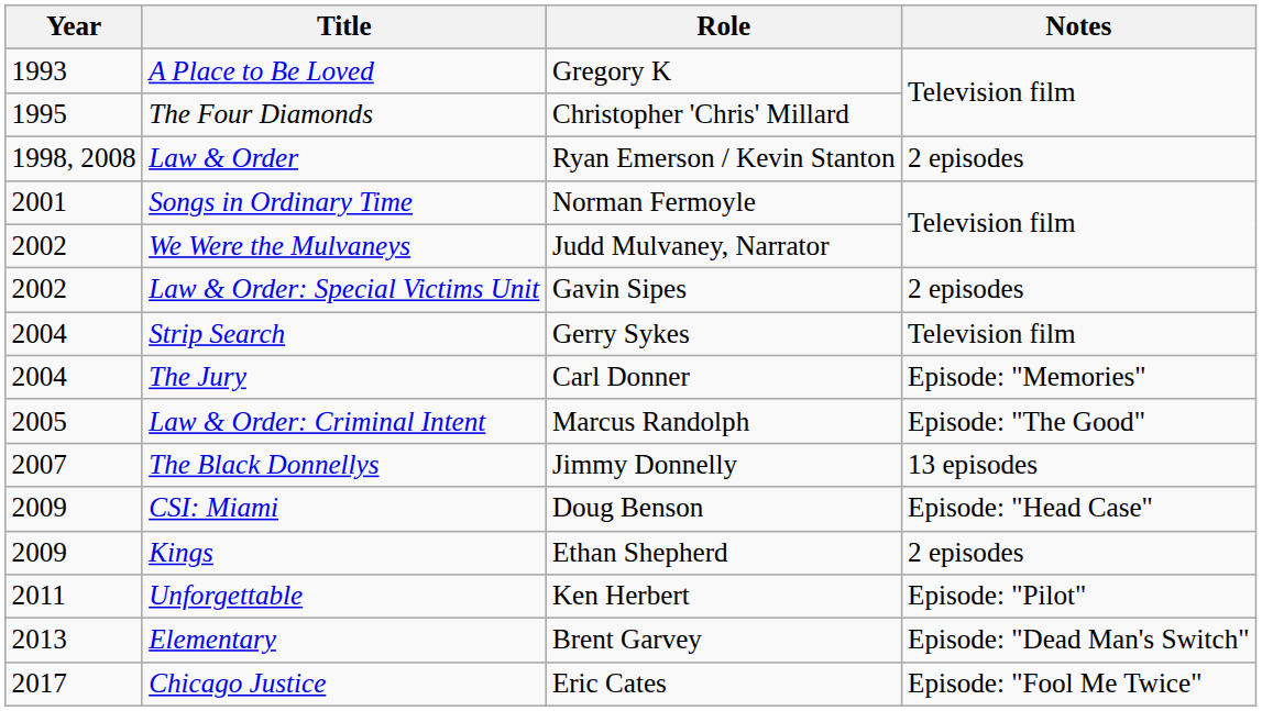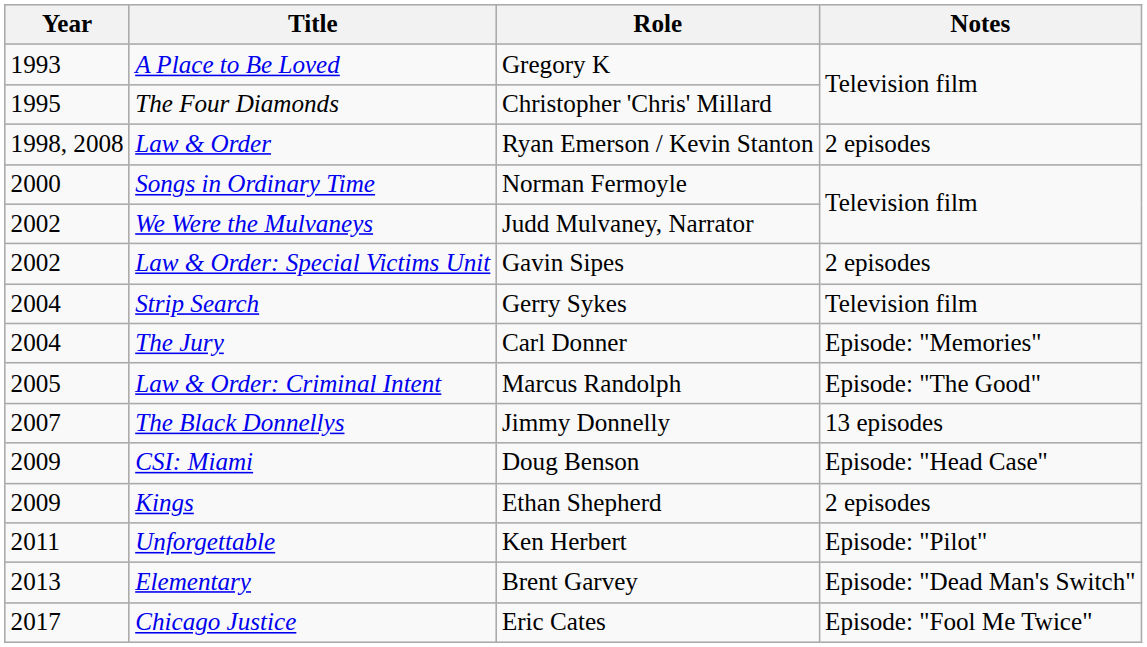Songs in Ordinary Time | Year: 2001 -> 2000
